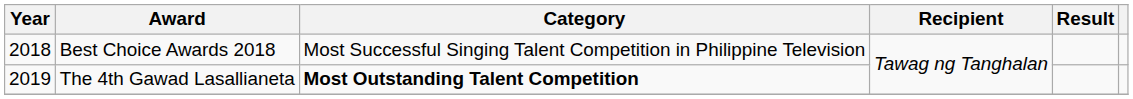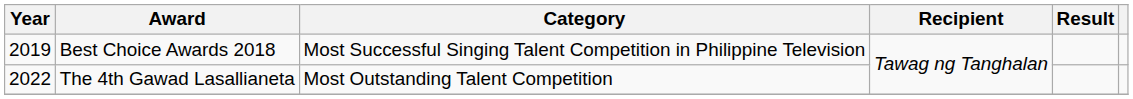Best Choice Awards 2018 | Year: 2018 -> 2019
The 4th Gawad Lasallianeta | Year: 2019 -> 2022
The 4th Gawad Lasallianeta | Category: bold -> normal
